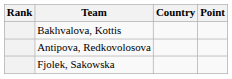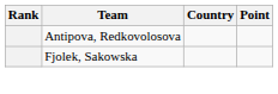- row: Bakhvalova, Kottis
